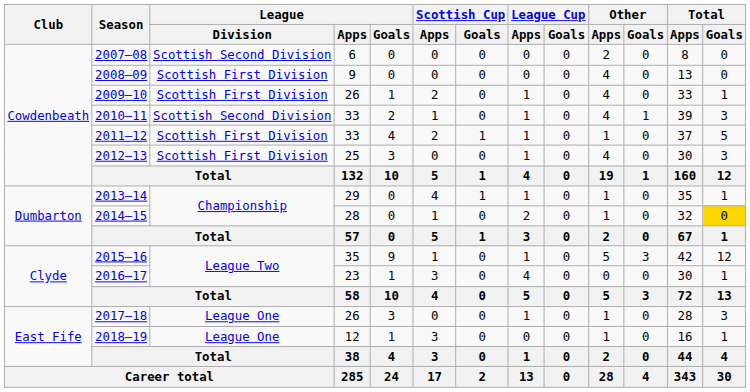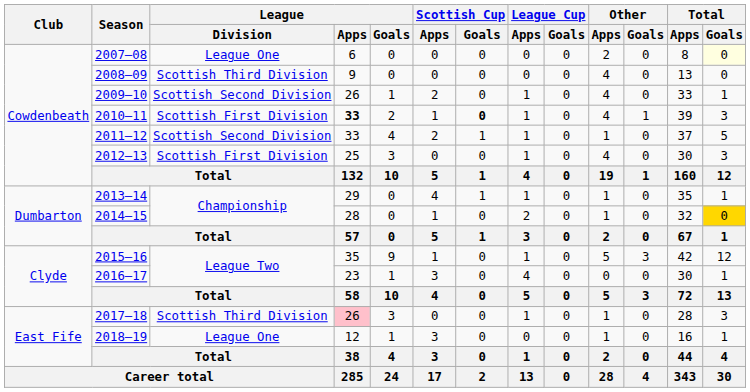2007–08 | League / Division: Scottish Second Division -> League One
2007–08 | Total / Goals: no background -> lightyellow background
2008–09 | League / Division: Scottish First Division -> Scottish Third Division
2009–10 | League / Division: Scottish First Division -> Scottish Second Division
2010–11 | League / Division: Scottish Second Division -> Scottish First Division
2010–11 | League / Apps: normal -> bold
2010–11 | Scottish Cup / Goals: normal -> bold
2011–12 | League / Division: Scottish First Division -> Scottish Second Division
2017–18 | League / Division: League One -> Scottish Third Division
2017–18 | League / Apps: no background -> pink background
